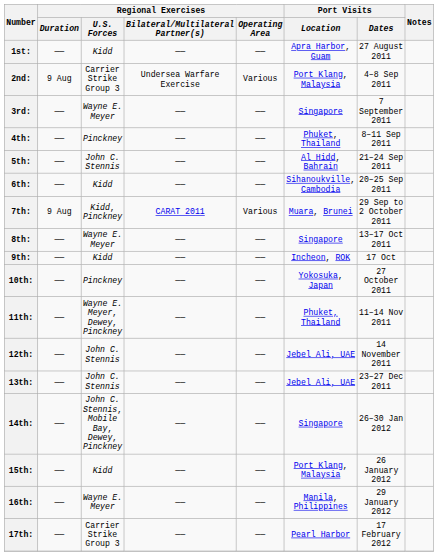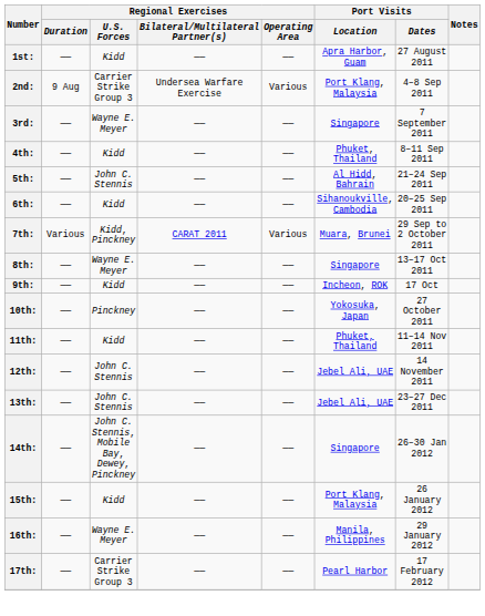4th: | Regional Exercises / U.S. Forces: Pinckney -> Kidd
7th: | Regional Exercises / Duration: 9 Aug -> Various
11th: | Regional Exercises / U.S. Forces: Wayne E. Meyer, Dewey, Pinckney -> Kidd
